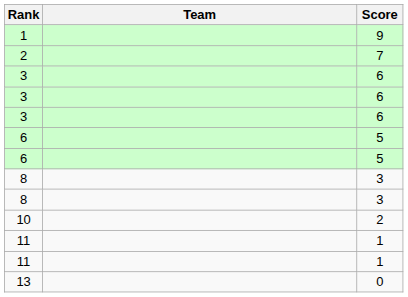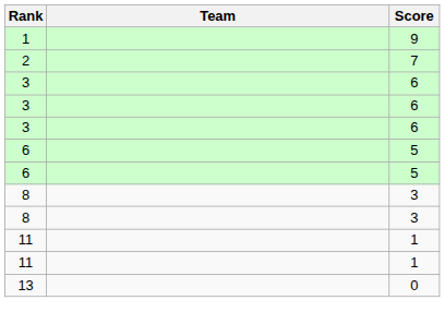- row: 10 | 2
